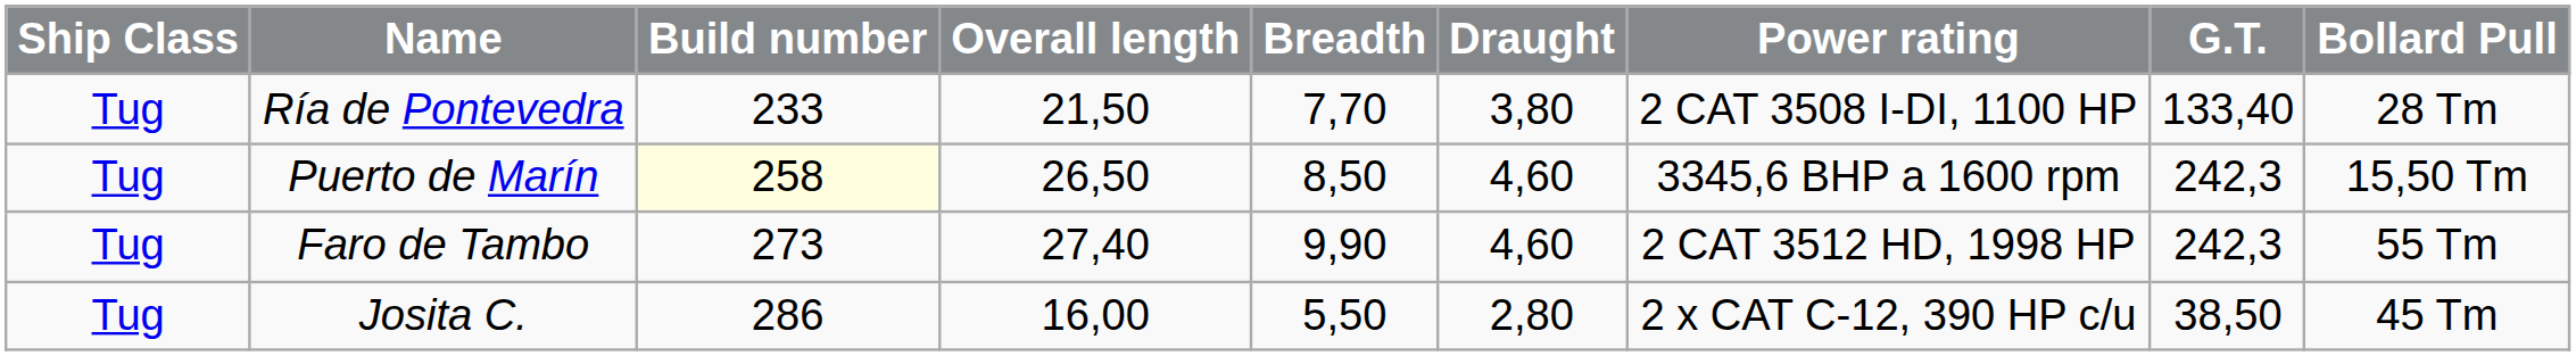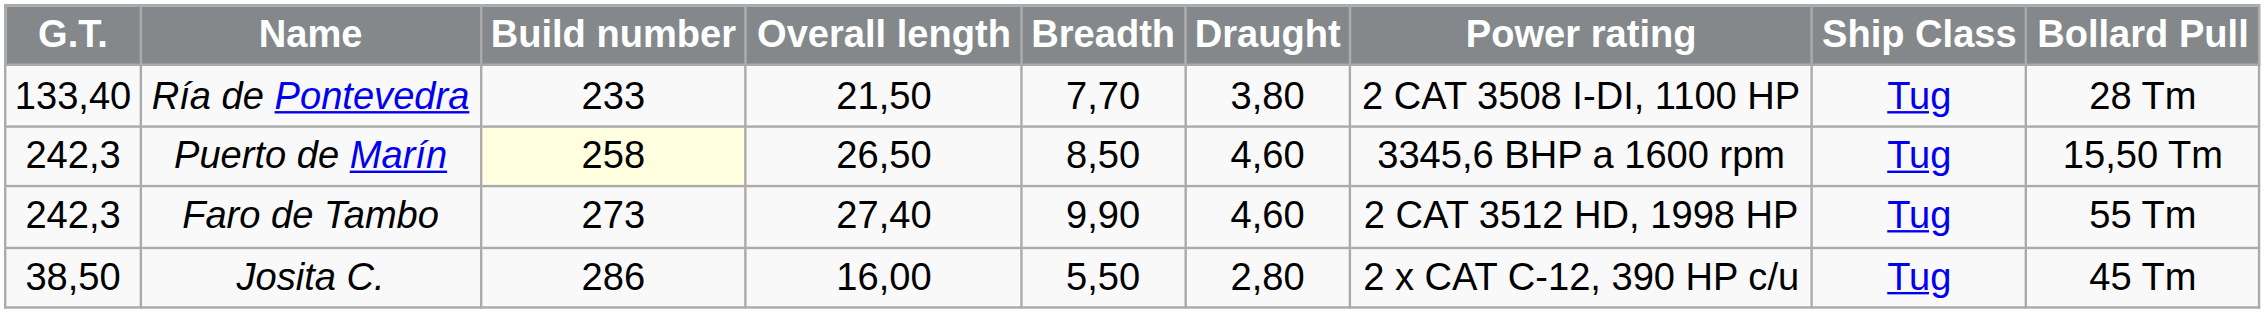columns swapped: Ship Class <-> G.T.
